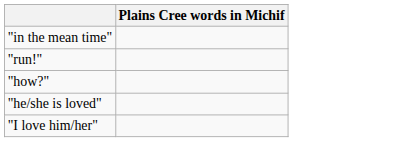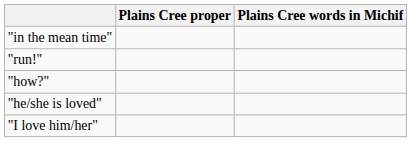+ column: Plains Cree proper
